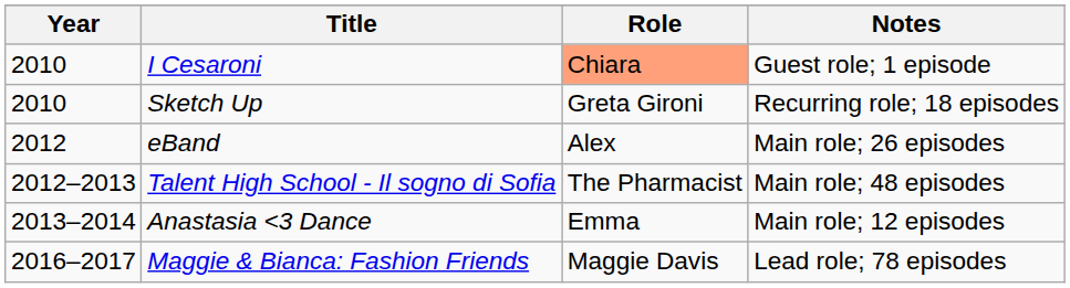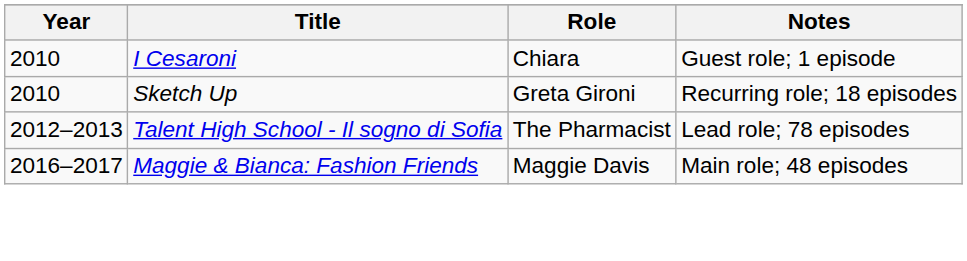I Cesaroni | Role: lightsalmon background -> no background
- row: 2012 | eBand | Alex | Main role; 26 episodes
Talent High School - Il sogno di Sofia | Notes: Main role; 48 episodes -> Lead role; 78 episodes
- row: 2013–2014 | Anastasia <3 Dance | Emma | Main role; 12 episodes
Maggie & Bianca: Fashion Friends | Notes: Lead role; 78 episodes -> Main role; 48 episodes
